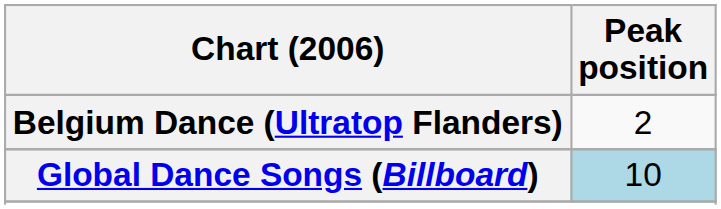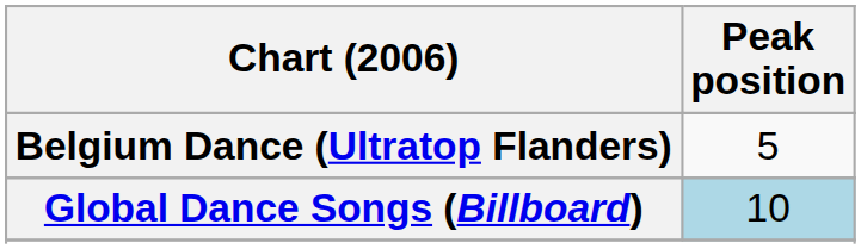Belgium Dance (Ultratop Flanders) | Peak position: 2 -> 5
